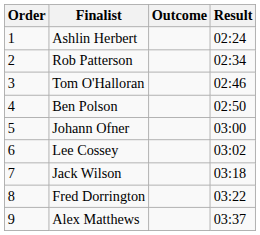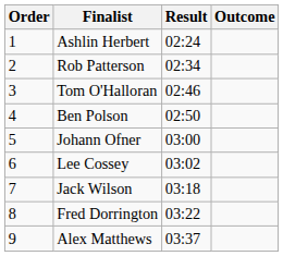columns swapped: Outcome <-> Result
